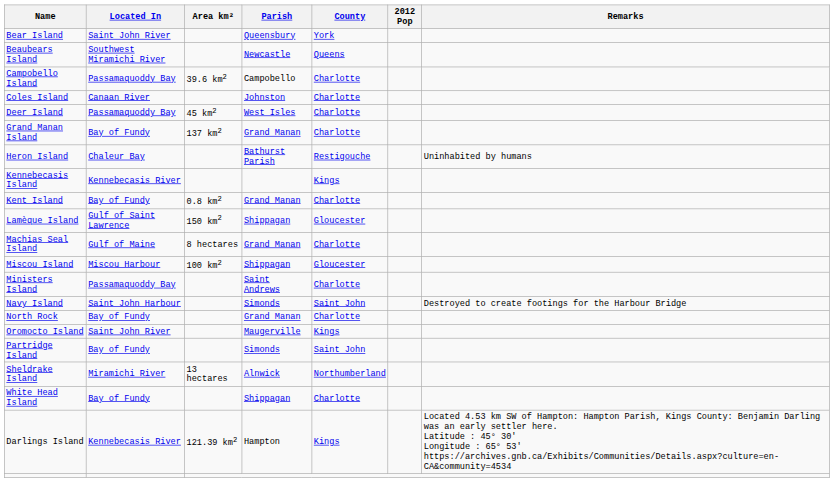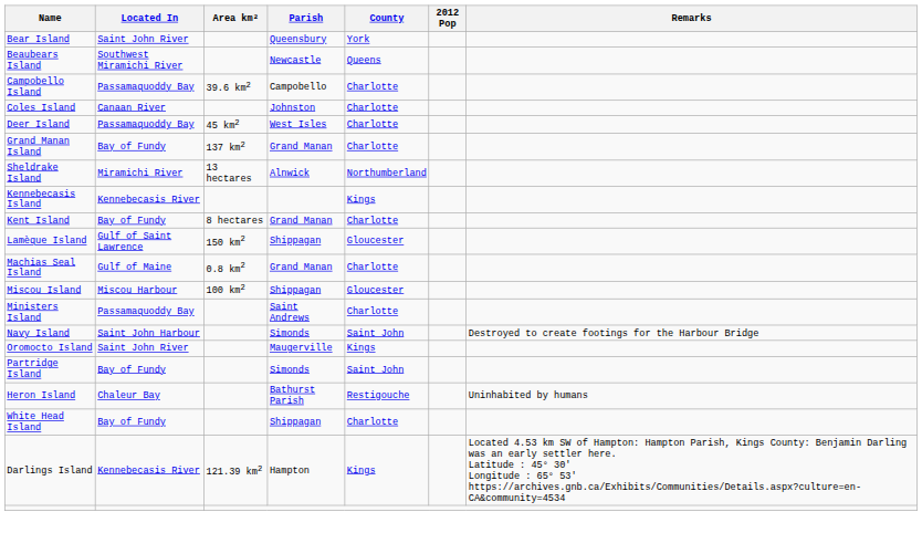rows swapped: Heron Island <-> Sheldrake Island
Kent Island | Area km²: 0.8 km2 -> 8 hectares
Machias Seal Island | Area km²: 8 hectares -> 0.8 km2
- row: North Rock | Bay of Fundy | Grand Manan | Charlotte
